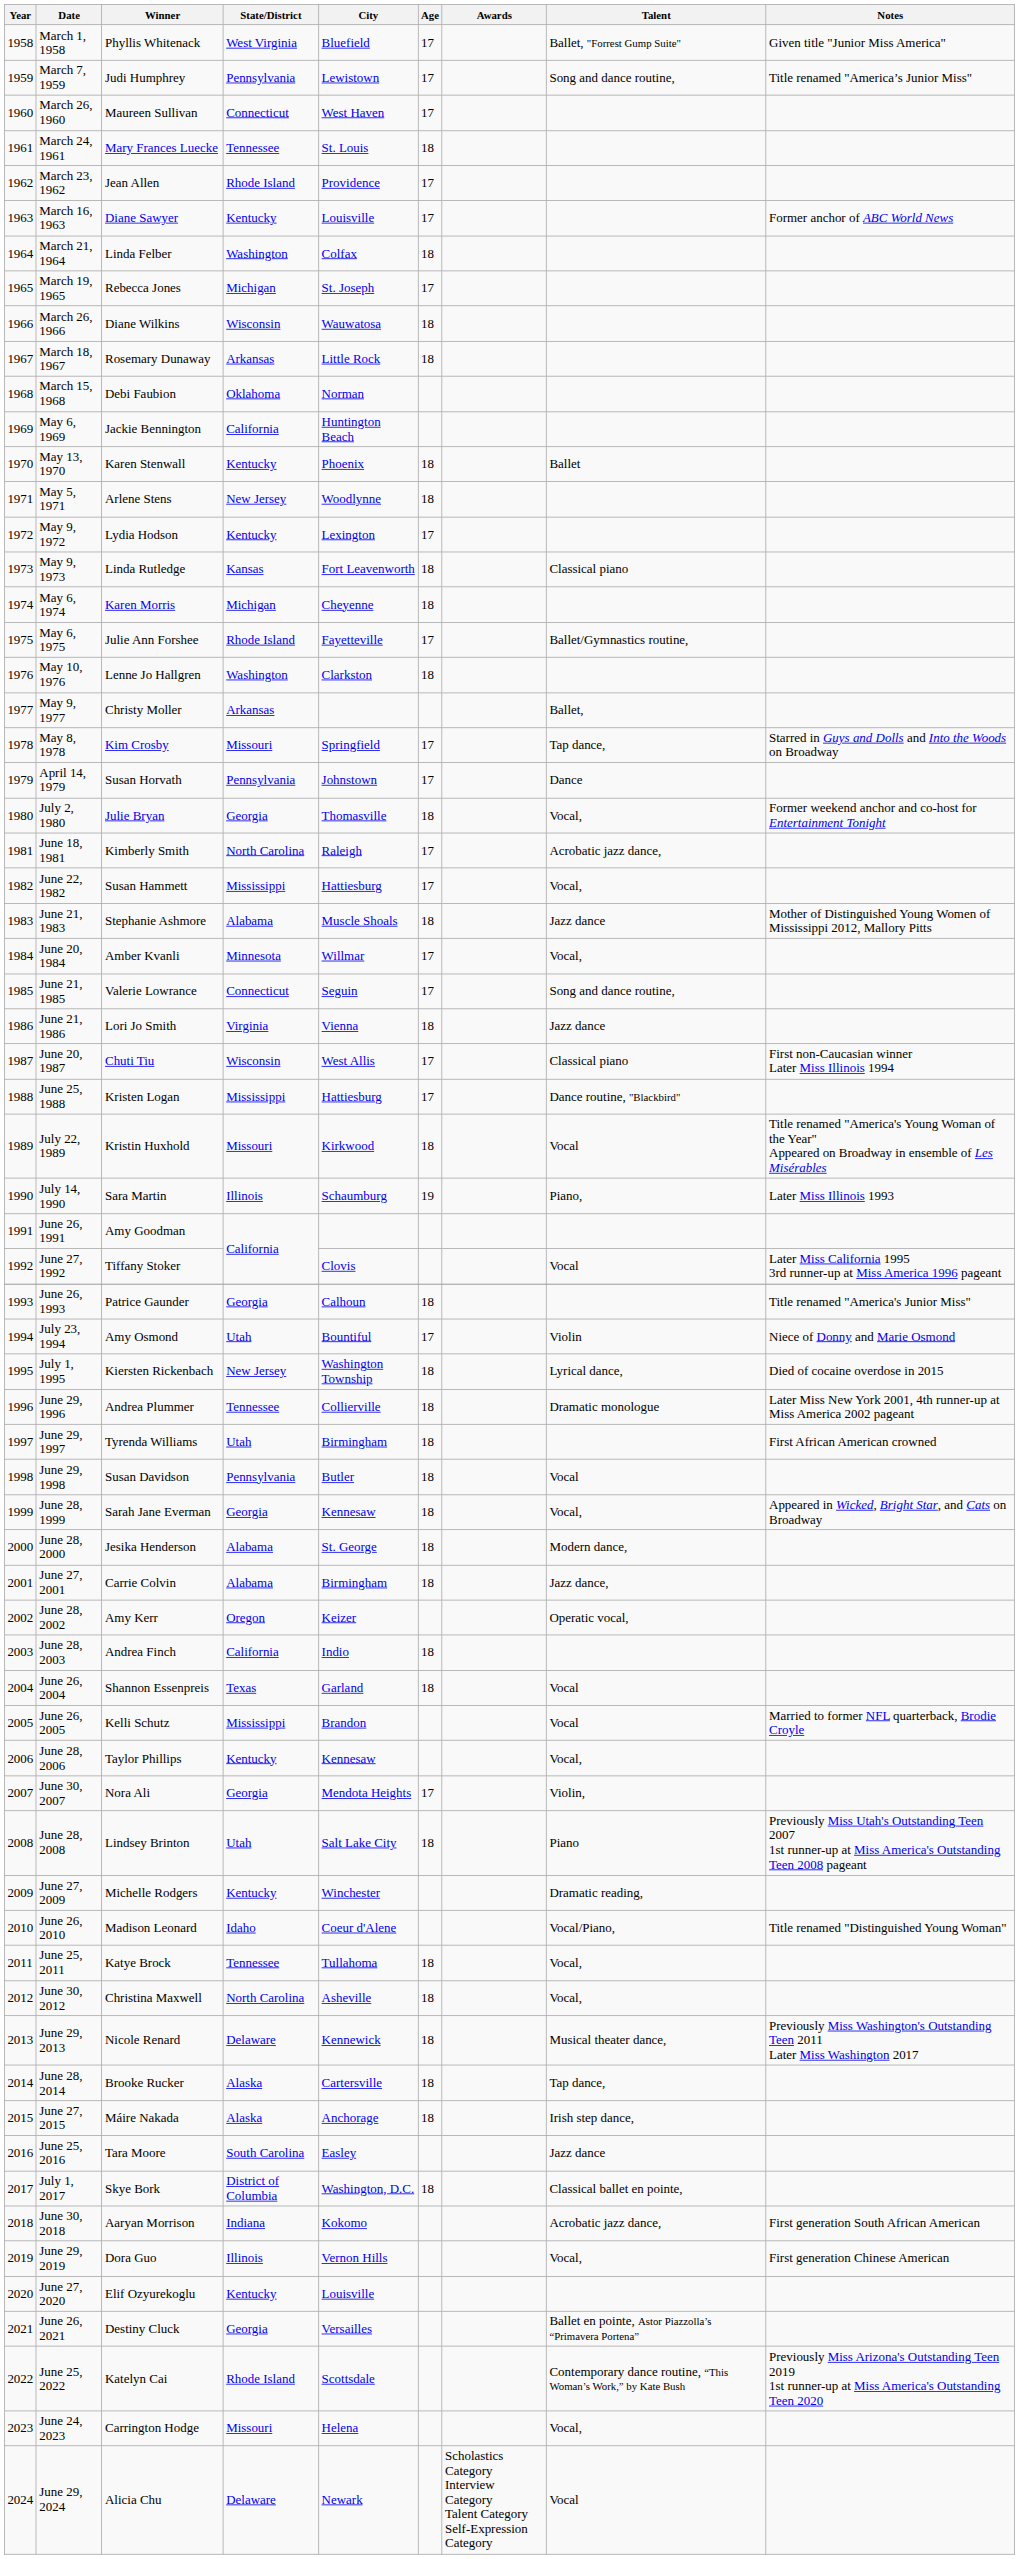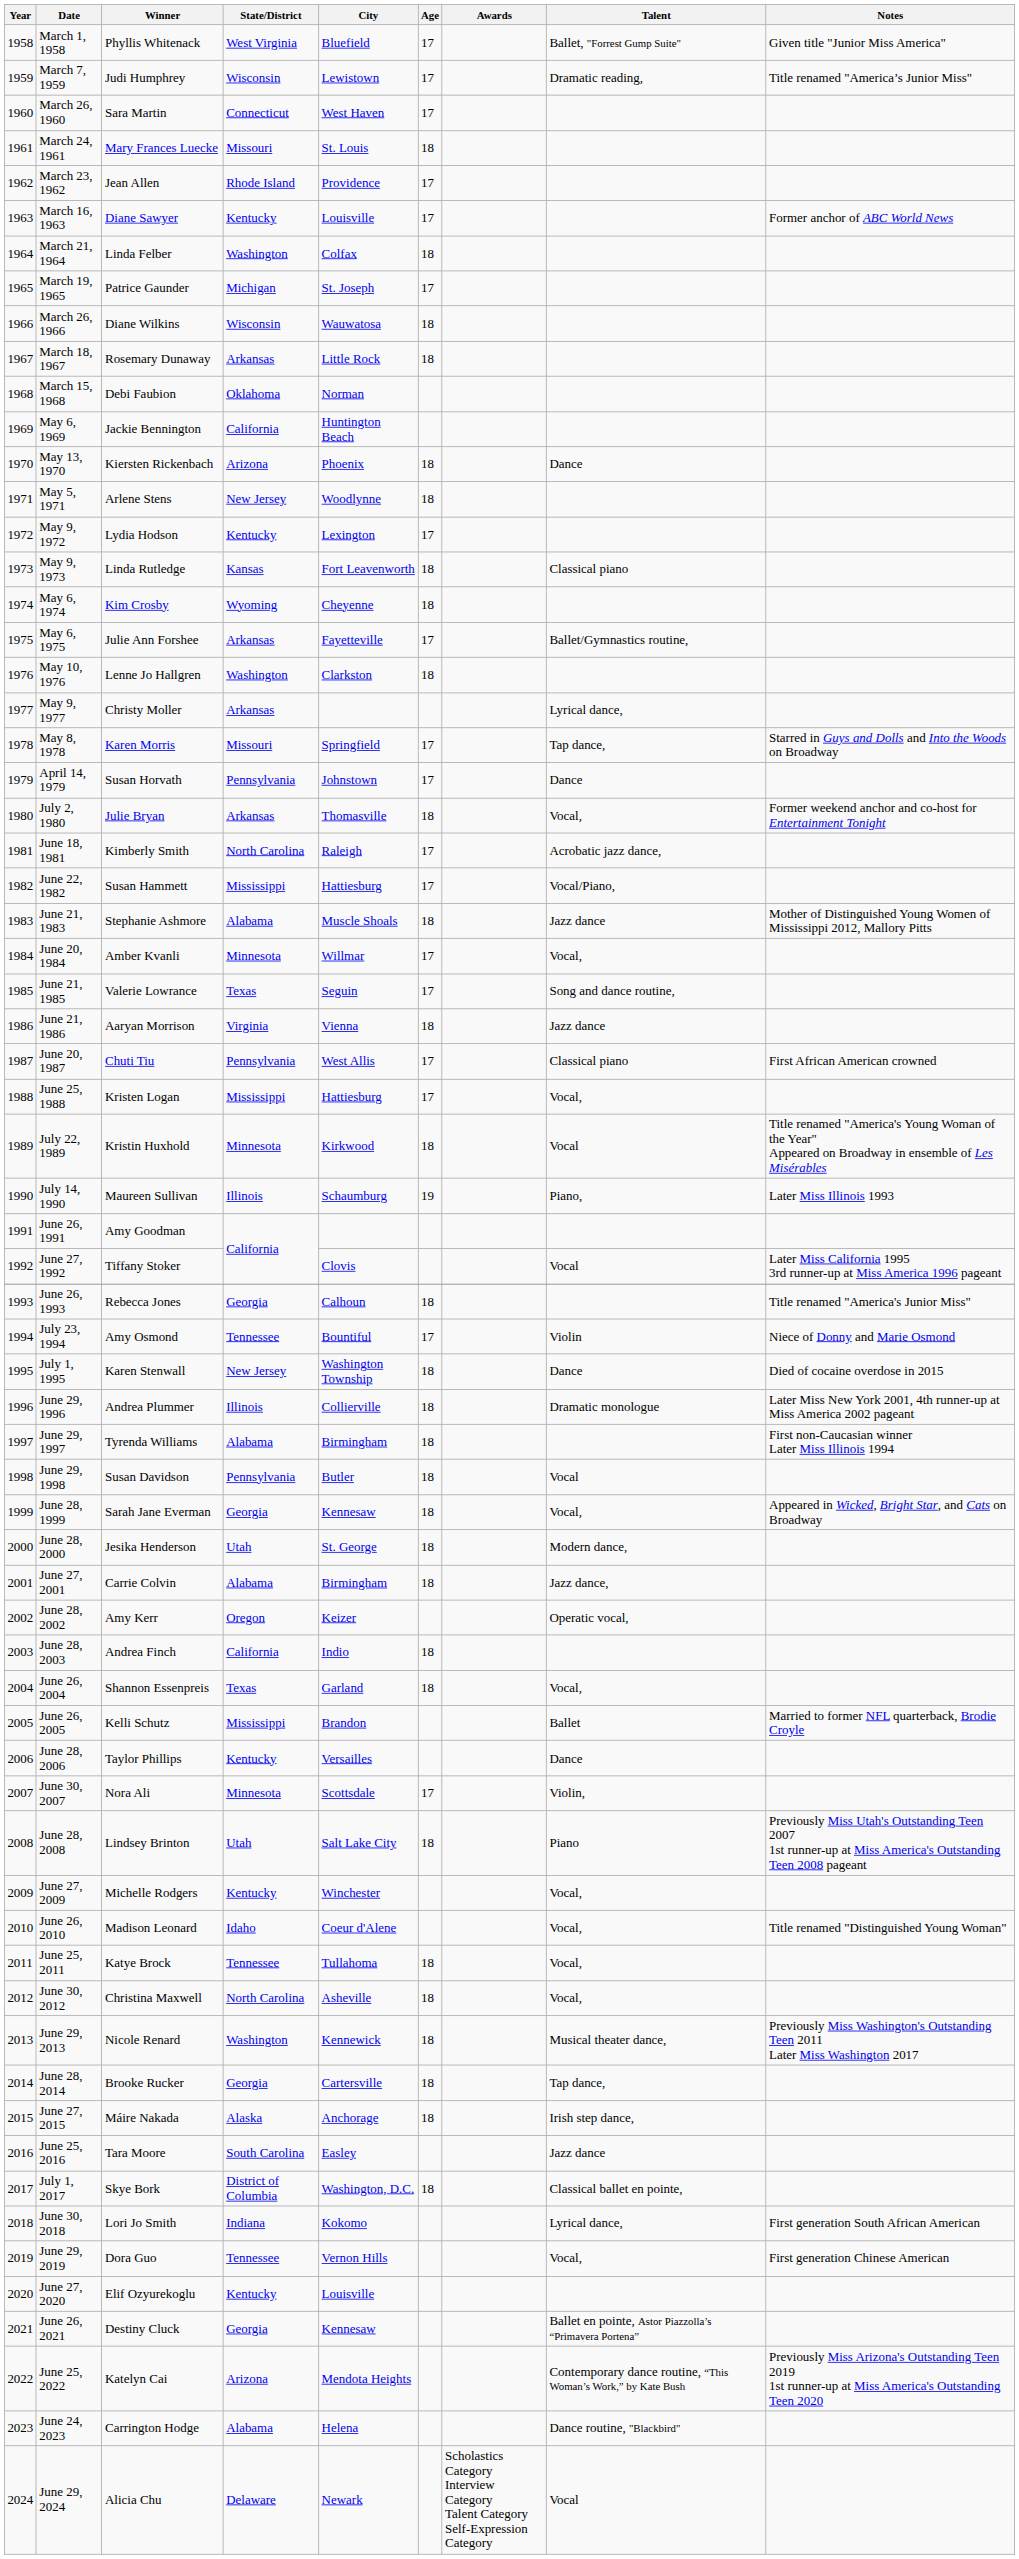March 7, 1959 | State/District: Pennsylvania -> Wisconsin
March 7, 1959 | Talent: Song and dance routine, -> Dramatic reading,
March 26, 1960 | Winner: Maureen Sullivan -> Sara Martin
March 24, 1961 | State/District: Tennessee -> Missouri
March 19, 1965 | Winner: Rebecca Jones -> Patrice Gaunder
May 13, 1970 | Winner: Karen Stenwall -> Kiersten Rickenbach
May 13, 1970 | State/District: Kentucky -> Arizona
May 13, 1970 | Talent: Ballet -> Dance
May 6, 1974 | Winner: Karen Morris -> Kim Crosby
May 6, 1974 | State/District: Michigan -> Wyoming
May 6, 1975 | State/District: Rhode Island -> Arkansas
May 9, 1977 | Talent: Ballet, -> Lyrical dance,
May 8, 1978 | Winner: Kim Crosby -> Karen Morris
July 2, 1980 | State/District: Georgia -> Arkansas
June 22, 1982 | Talent: Vocal, -> Vocal/Piano,
June 21, 1985 | State/District: Connecticut -> Texas
June 21, 1986 | Winner: Lori Jo Smith -> Aaryan Morrison
June 20, 1987 | State/District: Wisconsin -> Pennsylvania
June 20, 1987 | Notes: First non-Caucasian winner Later Miss Illinois 1994 -> First African American crowned
June 25, 1988 | Talent: Dance routine, "Blackbird" -> Vocal,
July 22, 1989 | State/District: Missouri -> Minnesota
July 14, 1990 | Winner: Sara Martin -> Maureen Sullivan
June 26, 1993 | Winner: Patrice Gaunder -> Rebecca Jones
July 23, 1994 | State/District: Utah -> Tennessee
July 1, 1995 | Winner: Kiersten Rickenbach -> Karen Stenwall
July 1, 1995 | Talent: Lyrical dance, -> Dance
June 29, 1996 | State/District: Tennessee -> Illinois
June 29, 1997 | State/District: Utah -> Alabama
June 29, 1997 | Notes: First African American crowned -> First non-Caucasian winner Later Miss Illinois 1994
June 28, 2000 | State/District: Alabama -> Utah
June 26, 2004 | Talent: Vocal -> Vocal,
June 26, 2005 | Talent: Vocal -> Ballet
June 28, 2006 | City: Kennesaw -> Versailles
June 28, 2006 | Talent: Vocal, -> Dance
June 30, 2007 | State/District: Georgia -> Minnesota
June 30, 2007 | City: Mendota Heights -> Scottsdale
June 27, 2009 | Talent: Dramatic reading, -> Vocal,
June 26, 2010 | Talent: Vocal/Piano, -> Vocal,
June 29, 2013 | State/District: Delaware -> Washington
June 28, 2014 | State/District: Alaska -> Georgia
June 30, 2018 | Winner: Aaryan Morrison -> Lori Jo Smith
June 30, 2018 | Talent: Acrobatic jazz dance, -> Lyrical dance,
June 29, 2019 | State/District: Illinois -> Tennessee
June 26, 2021 | City: Versailles -> Kennesaw
June 25, 2022 | State/District: Rhode Island -> Arizona
June 25, 2022 | City: Scottsdale -> Mendota Heights
June 24, 2023 | State/District: Missouri -> Alabama
June 24, 2023 | Talent: Vocal, -> Dance routine, "Blackbird"
